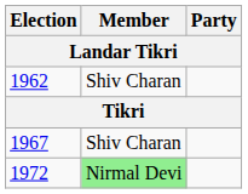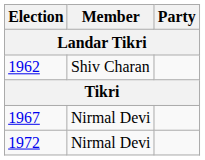1967 | Member: Shiv Charan -> Nirmal Devi
1972 | Member: lightgreen background -> no background
